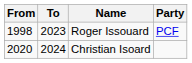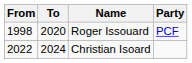Roger Issouard | To: 2023 -> 2020
Christian Isoard | From: 2020 -> 2022
